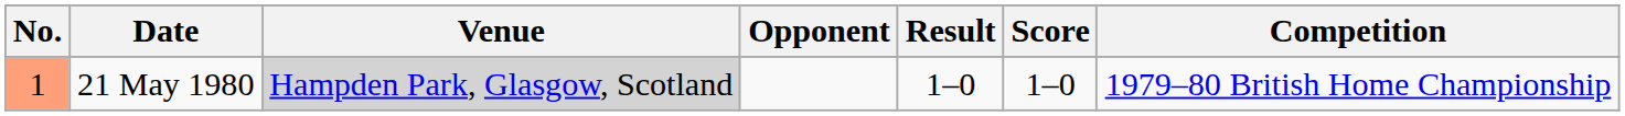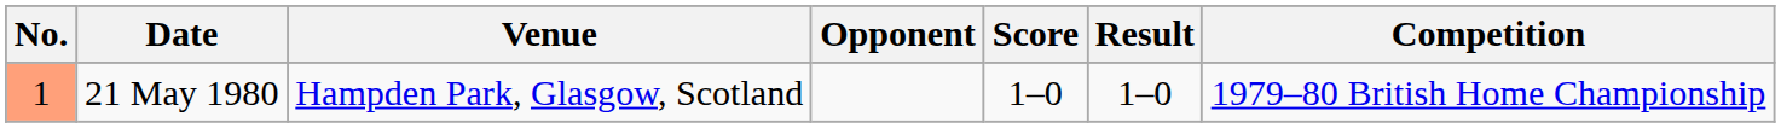columns swapped: Score <-> Result
21 May 1980 | Venue: lightgrey background -> no background
